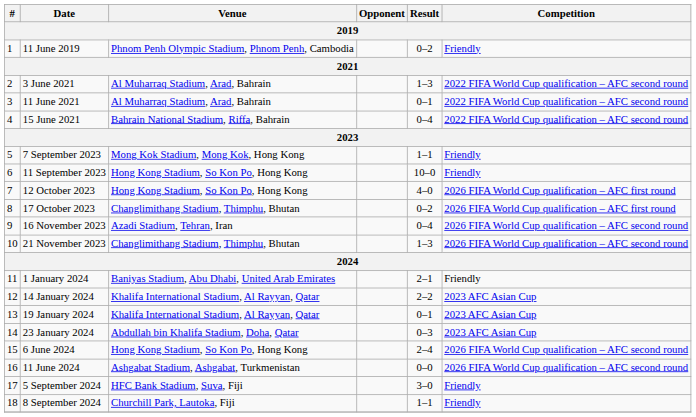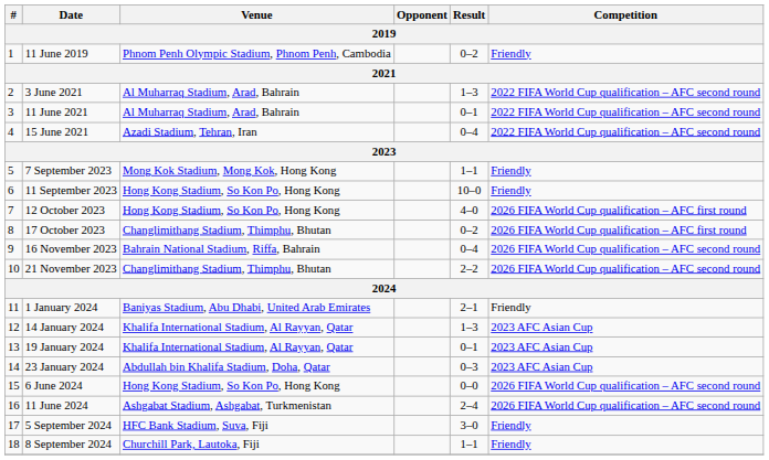15 June 2021 | Venue: Bahrain National Stadium, Riffa, Bahrain -> Azadi Stadium, Tehran, Iran
16 November 2023 | Venue: Azadi Stadium, Tehran, Iran -> Bahrain National Stadium, Riffa, Bahrain
21 November 2023 | Result: 1–3 -> 2–2
14 January 2024 | Result: 2–2 -> 1–3
6 June 2024 | Result: 2–4 -> 0–0
11 June 2024 | Result: 0–0 -> 2–4
